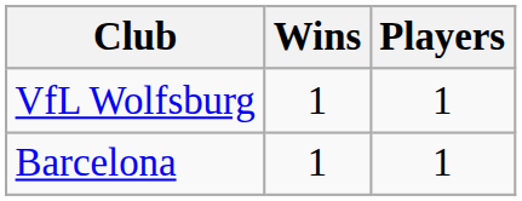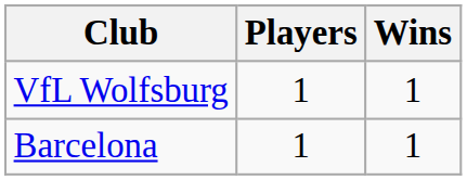columns swapped: Players <-> Wins
